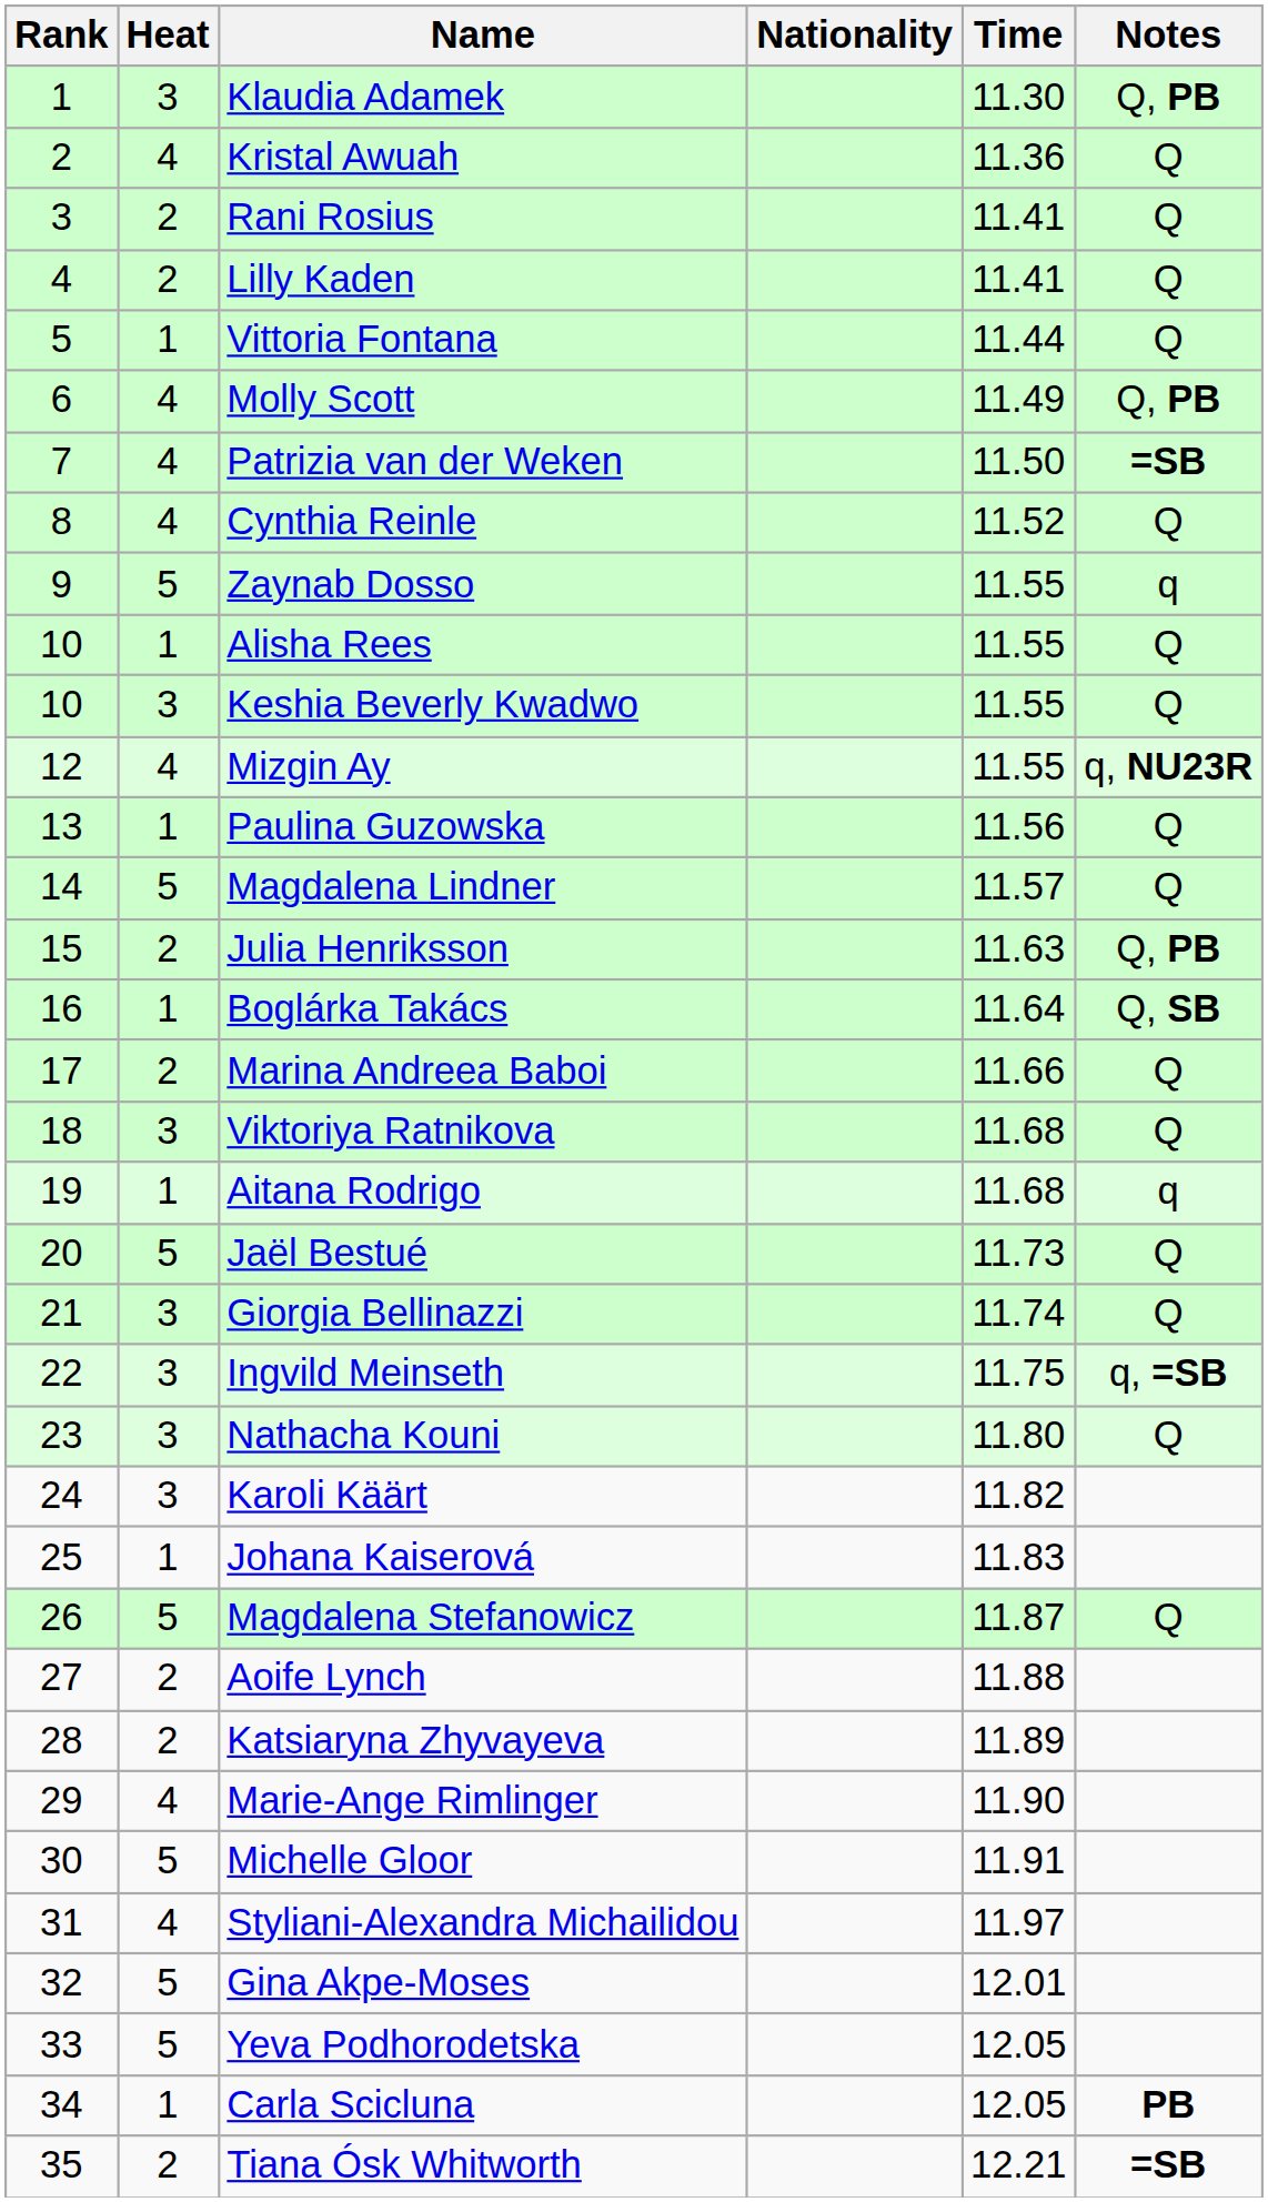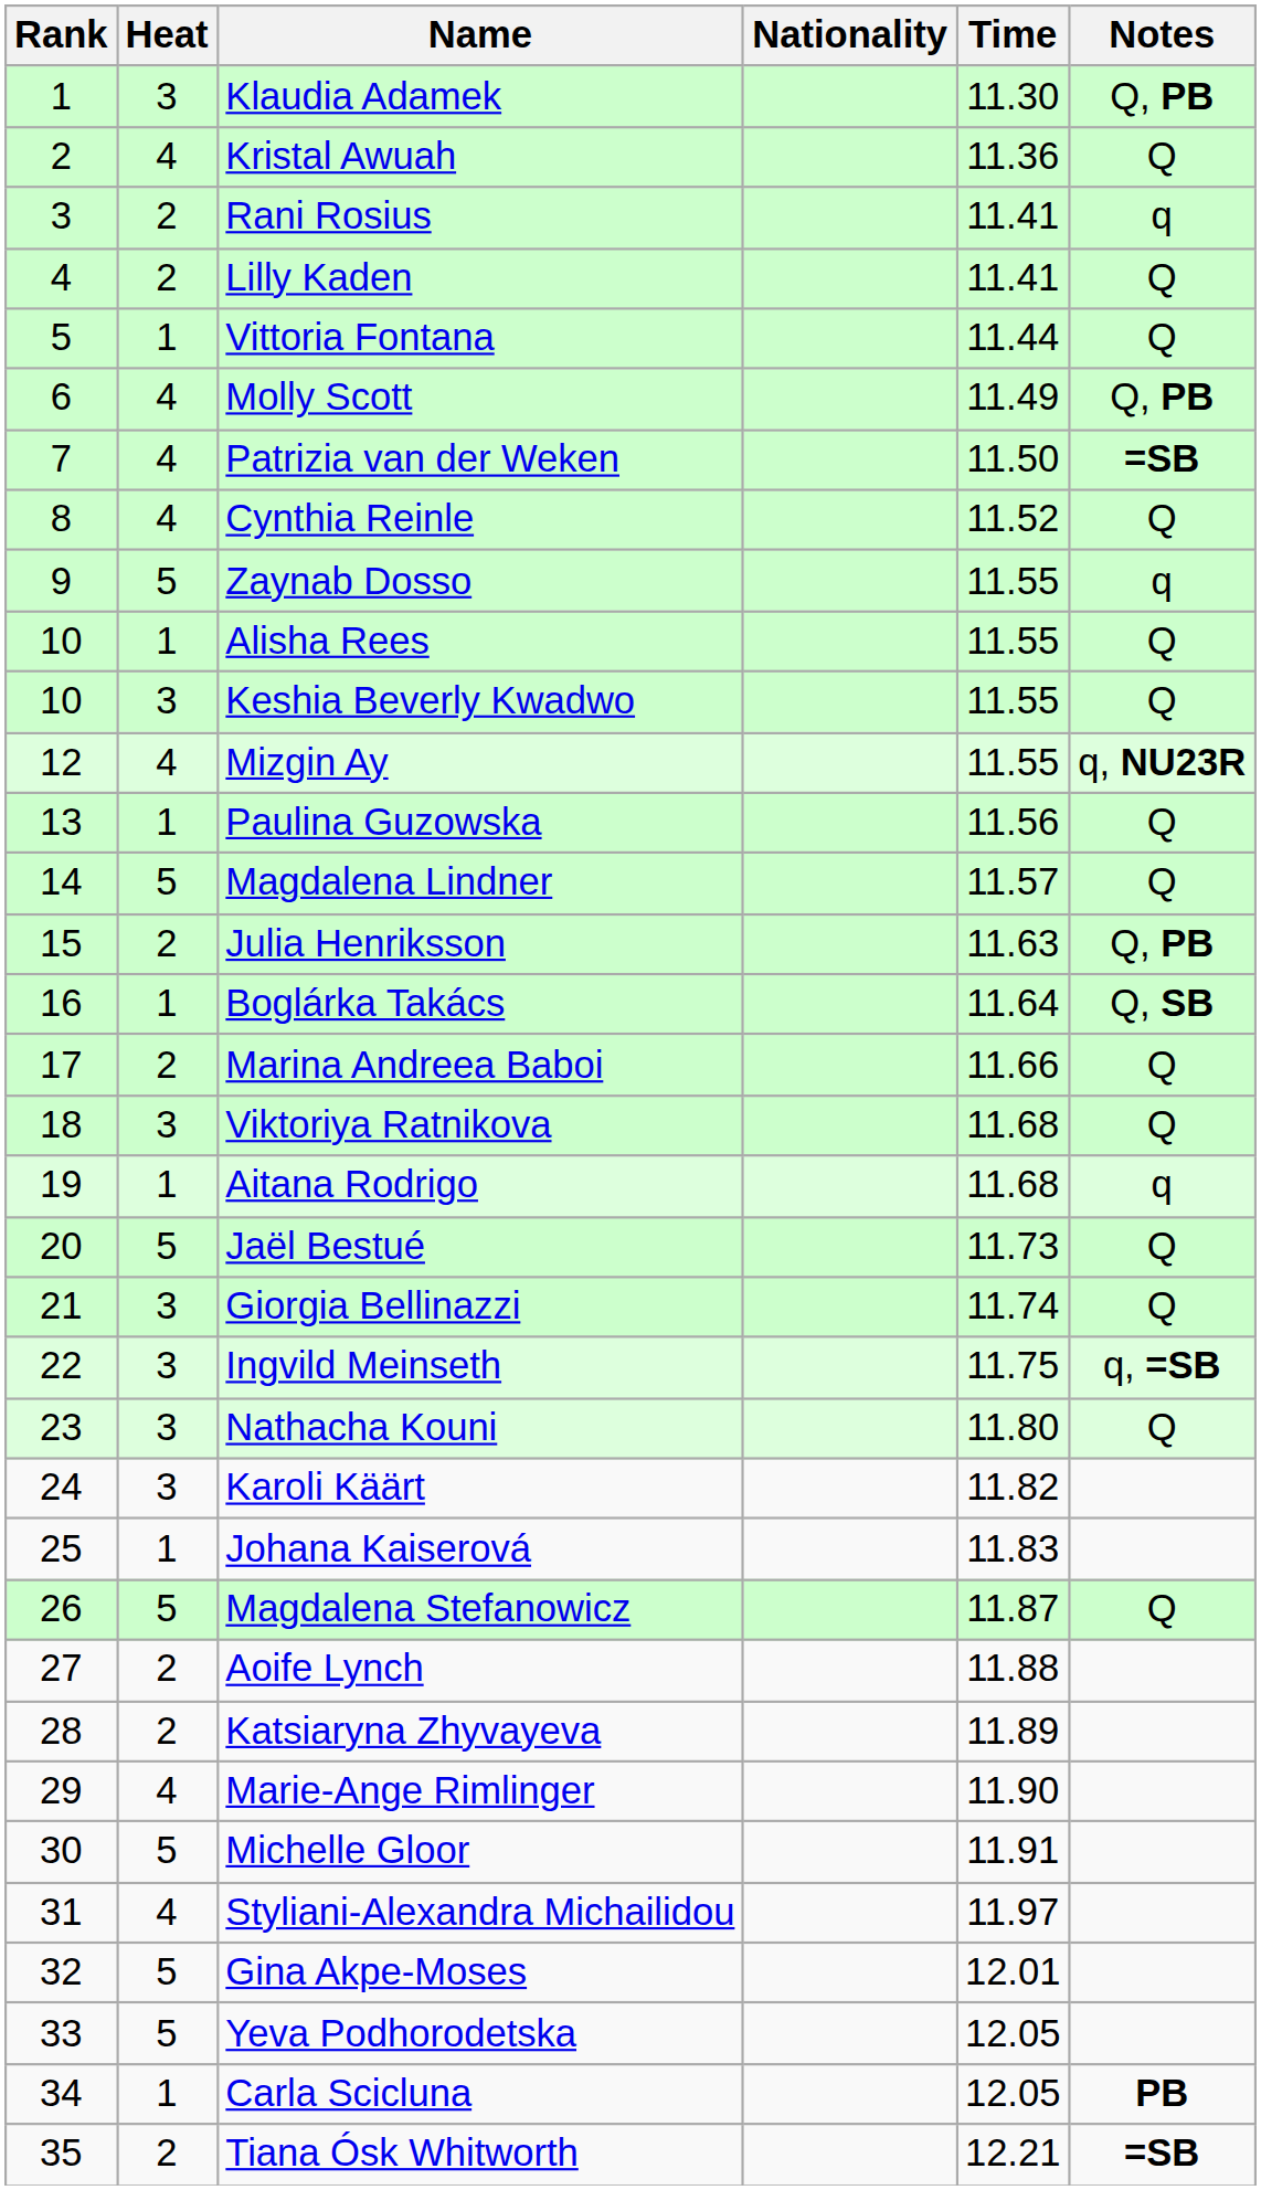Rani Rosius | Notes: Q -> q
